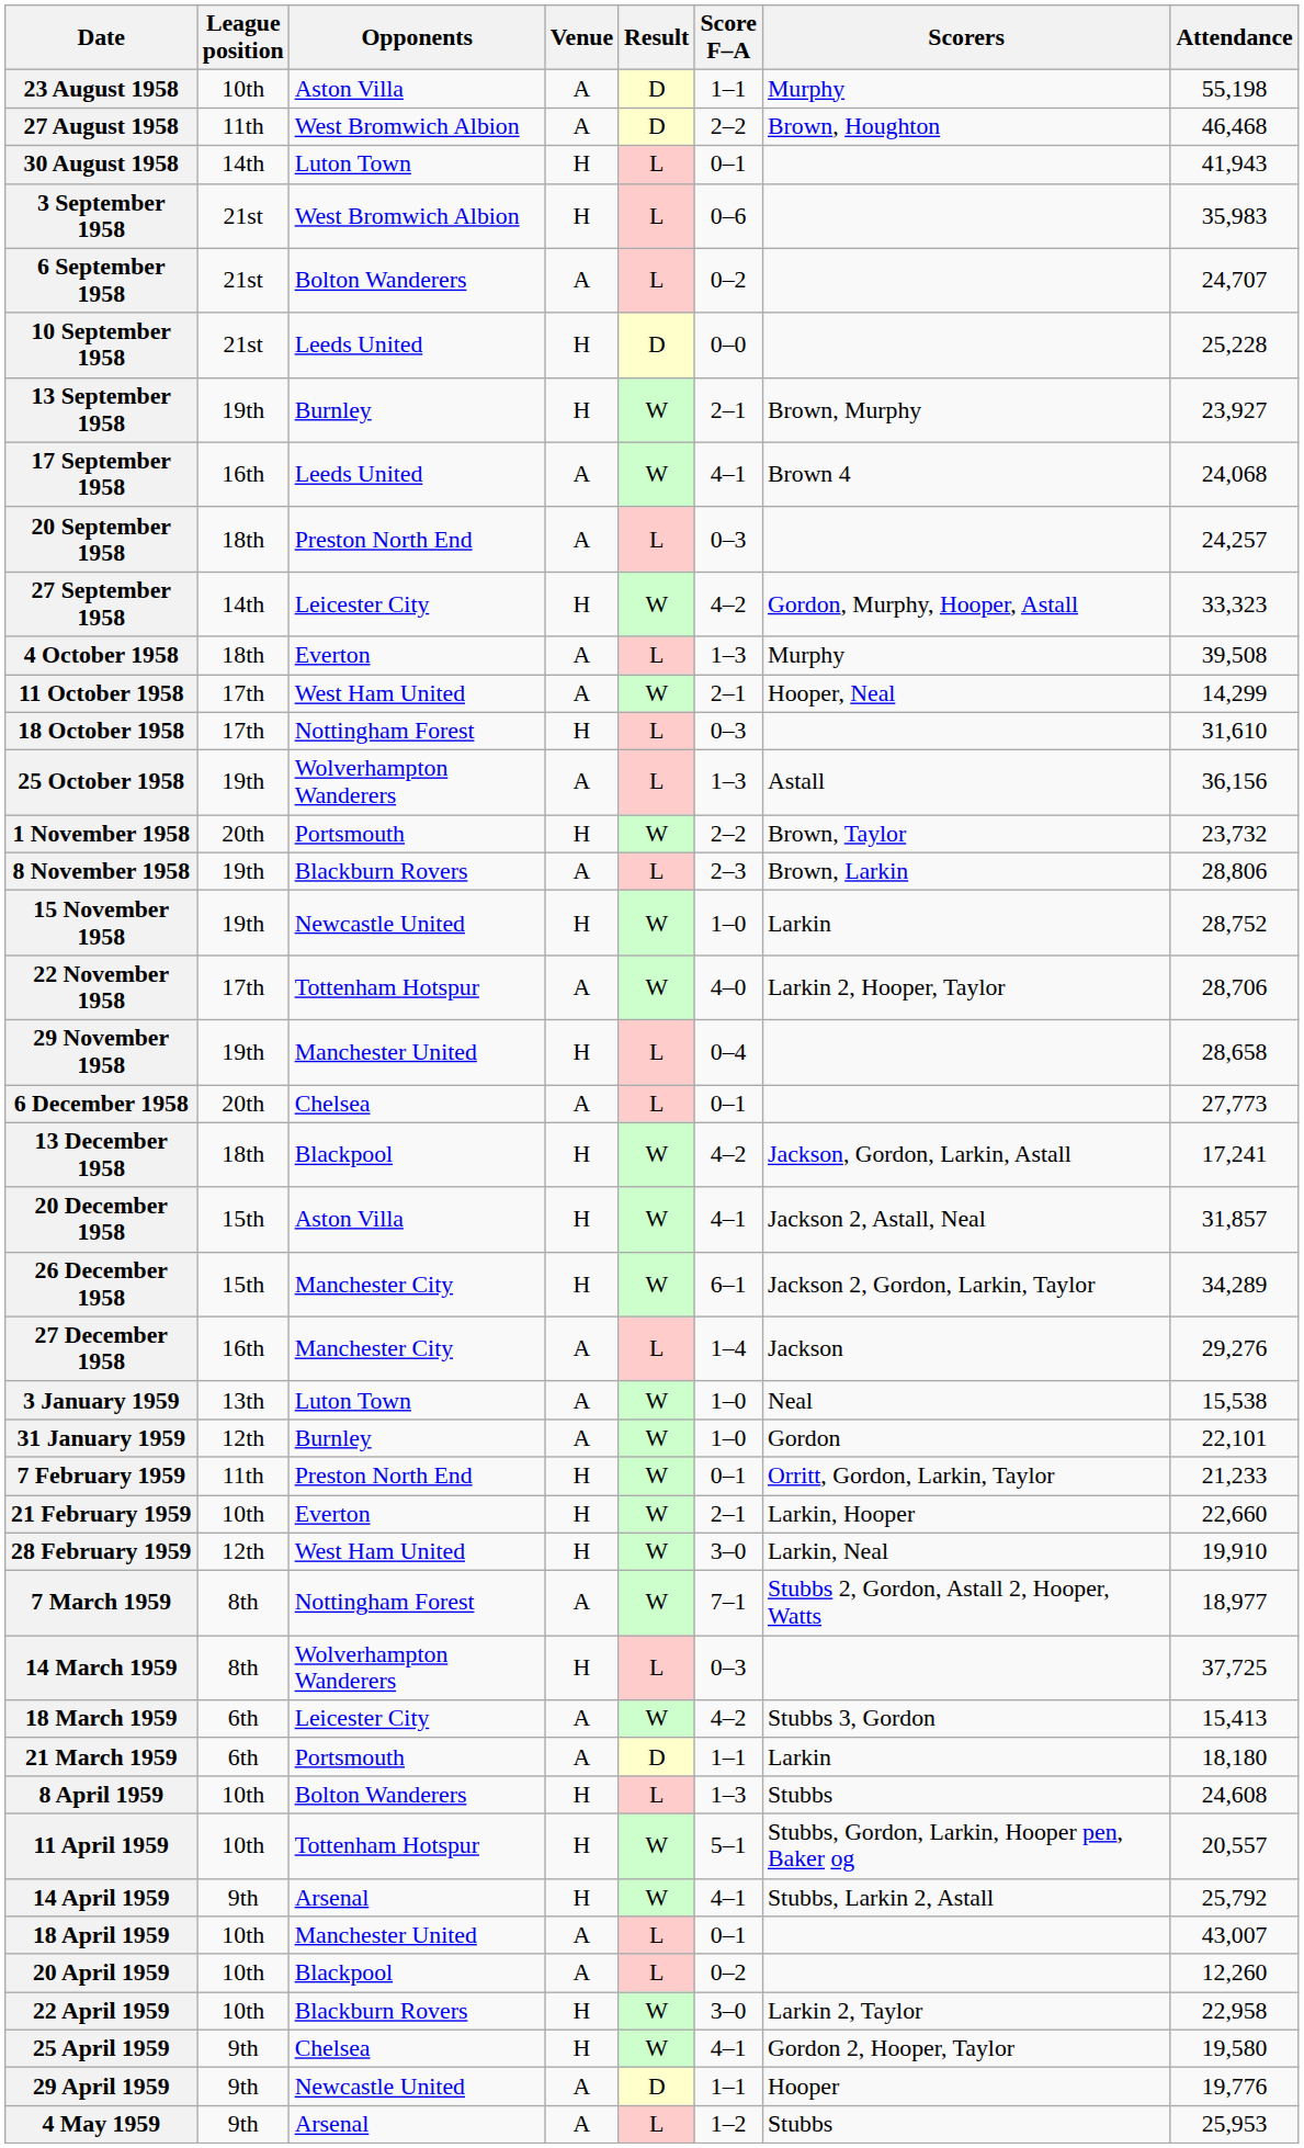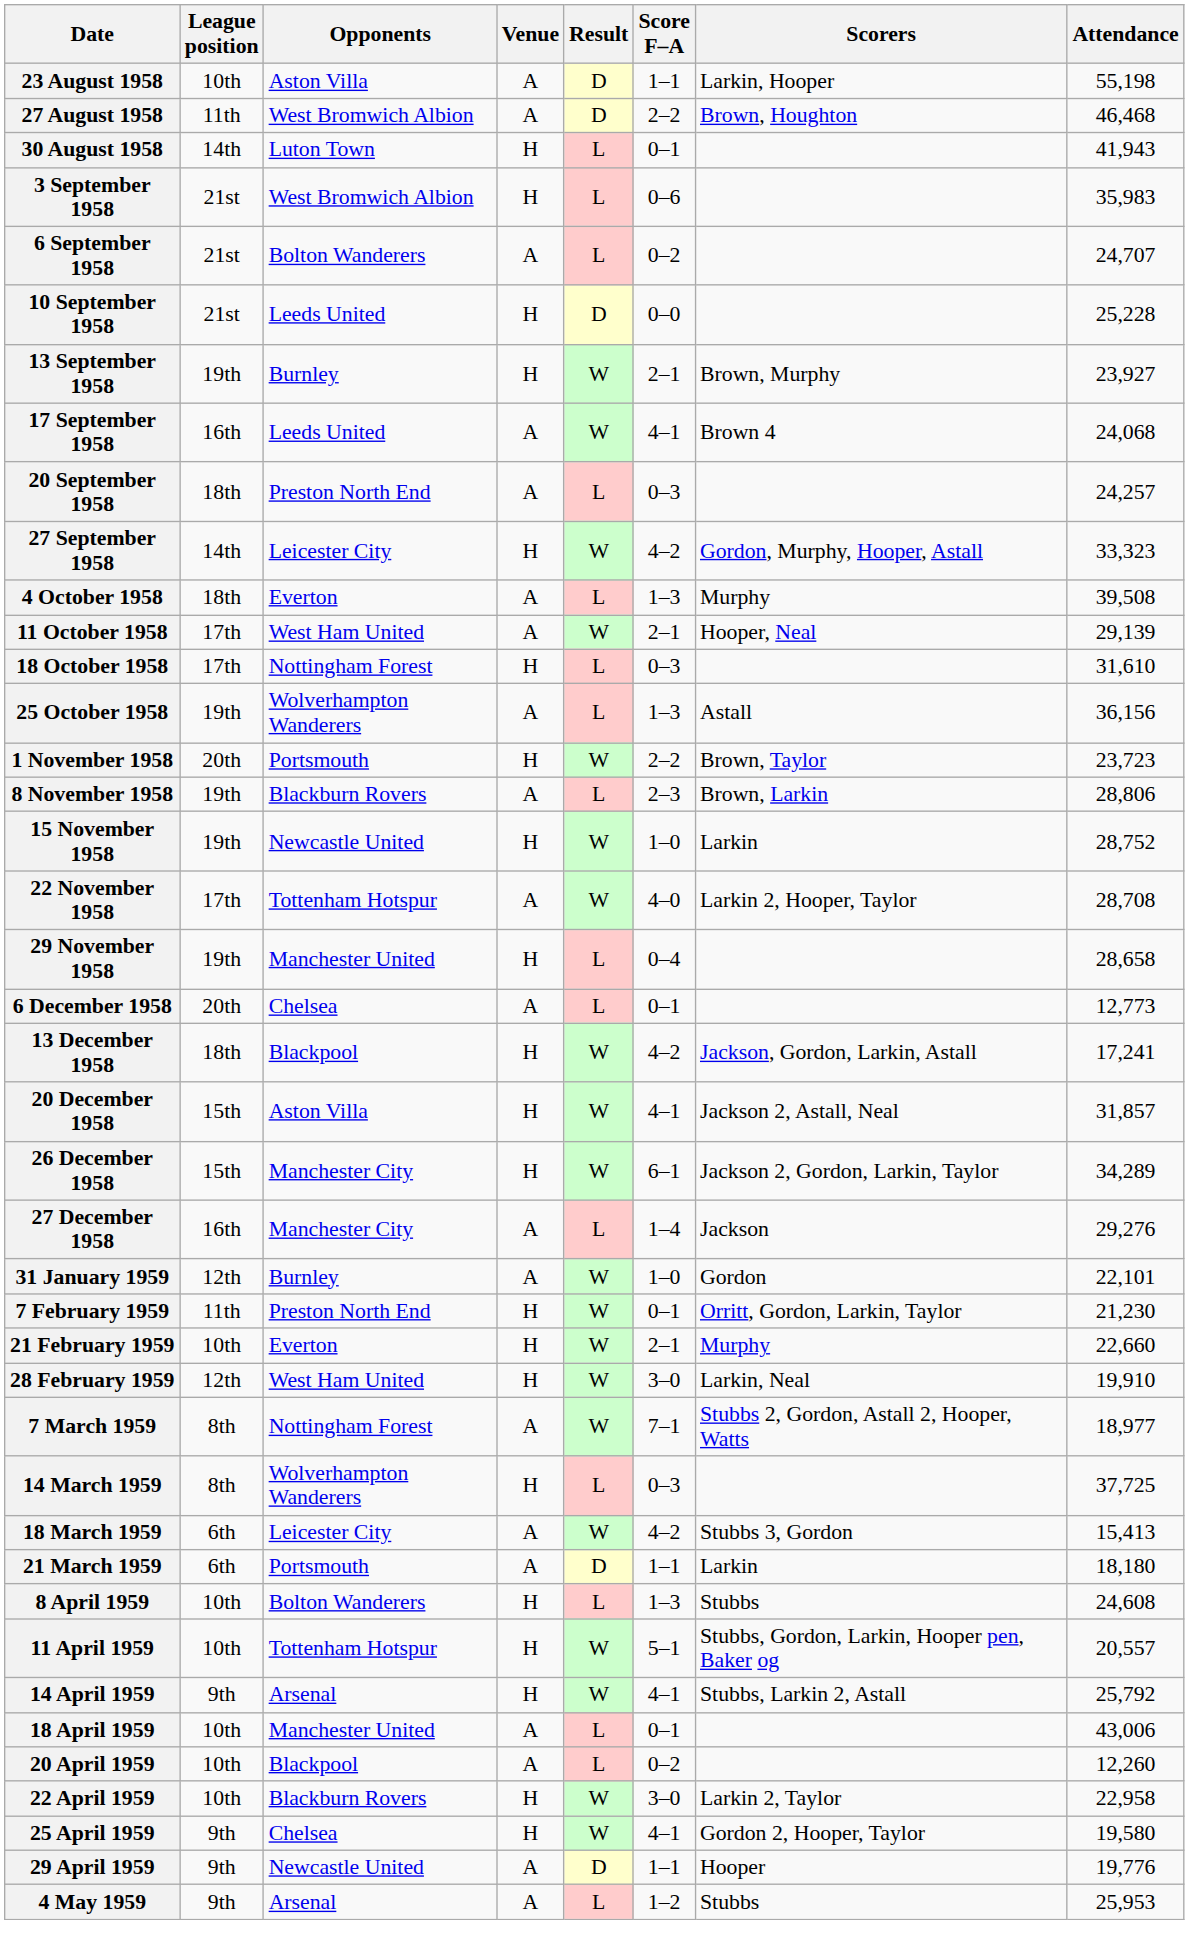23 August 1958 | Scorers: Murphy -> Larkin, Hooper
11 October 1958 | Attendance: 14,299 -> 29,139
1 November 1958 | Attendance: 23,732 -> 23,723
22 November 1958 | Attendance: 28,706 -> 28,708
6 December 1958 | Attendance: 27,773 -> 12,773
- row: 3 January 1959 | 13th | Luton Town | A | W | 1–0 | Neal | 15,538
7 February 1959 | Attendance: 21,233 -> 21,230
21 February 1959 | Scorers: Larkin, Hooper -> Murphy
18 April 1959 | Attendance: 43,007 -> 43,006
